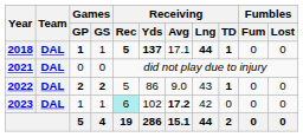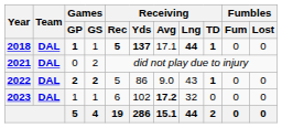2021 | Games / GS: 0 -> 2
2023 | Receiving / Rec: paleturquoise background -> no background
2023 | Receiving / Lng: 42 -> 32
